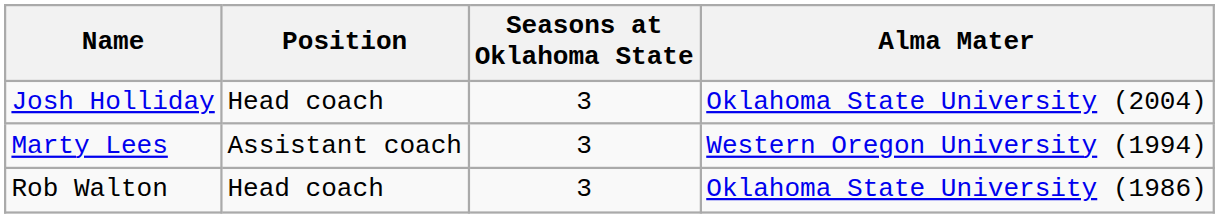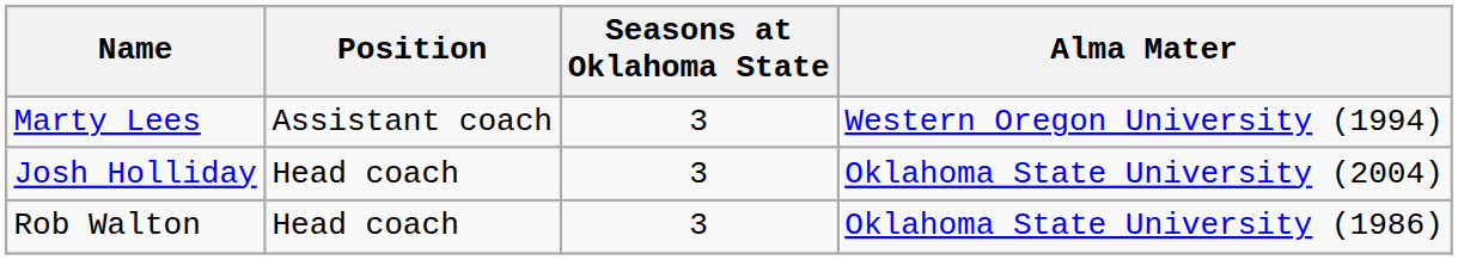rows swapped: Josh Holliday <-> Marty Lees
